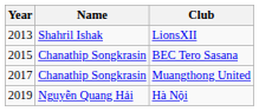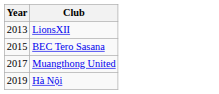- column: Name | Shahril Ishak | Chanathip Songkrasin | Chanathip Songkrasin | Nguyễn Quang Hải
